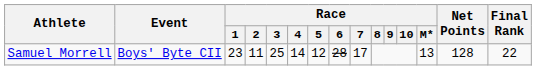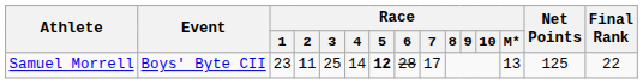Samuel Morrell | Race / 5: normal -> bold
Samuel Morrell | Net Points: 128 -> 125
